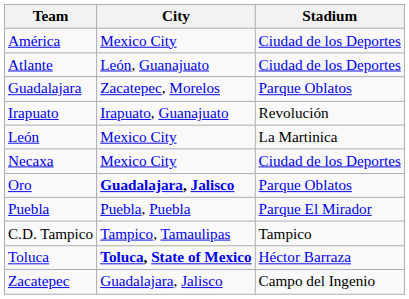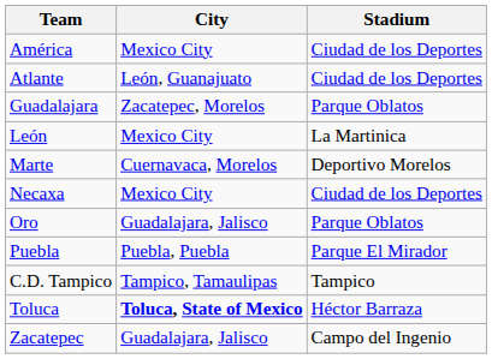- row: Irapuato | Irapuato, Guanajuato | Revolución
+ row: Marte | Cuernavaca, Morelos | Deportivo Morelos
Oro | City: bold -> normal
